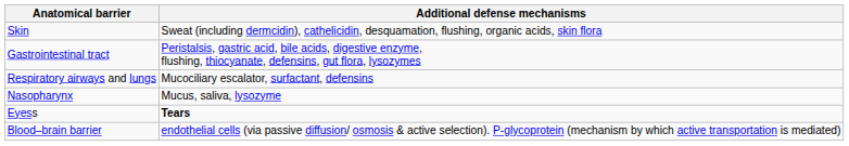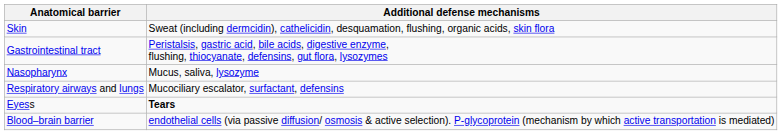rows swapped: Respiratory airways and lungs <-> Nasopharynx
